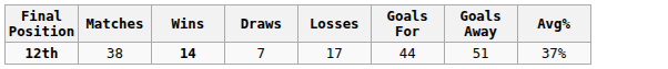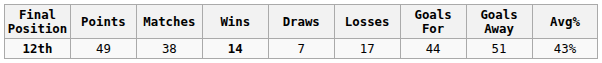+ column: Points | 49
12th | Avg%: 37% -> 43%
